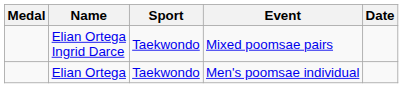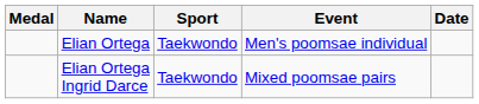rows swapped: Elian Ortega <-> Elian Ortega Ingrid Darce
